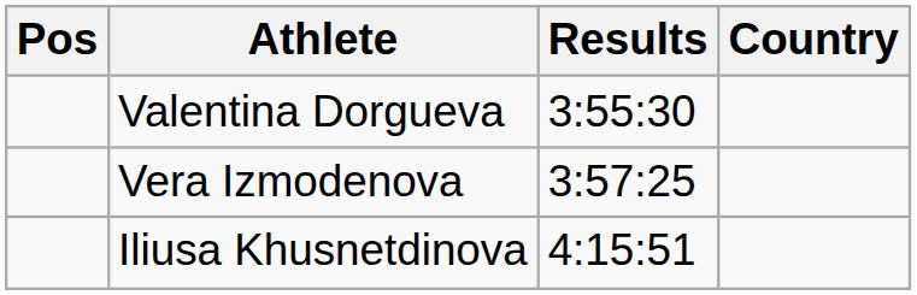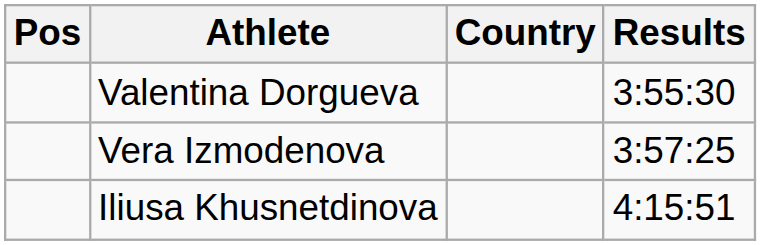columns swapped: Country <-> Results
